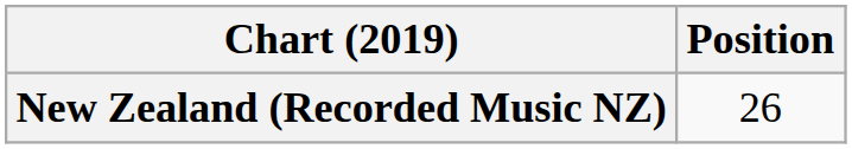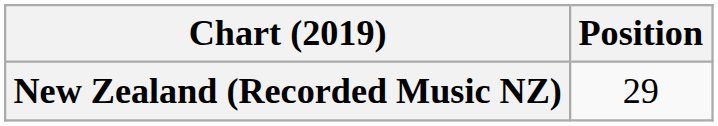New Zealand (Recorded Music NZ) | Position: 26 -> 29
